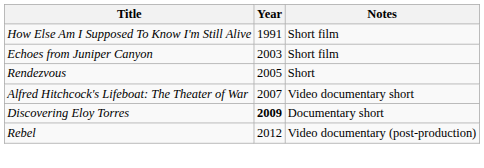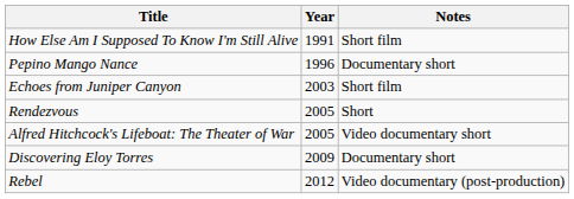+ row: Pepino Mango Nance | 1996 | Documentary short
Alfred Hitchcock's Lifeboat: The Theater of War | Year: 2007 -> 2005
Discovering Eloy Torres | Year: bold -> normal
